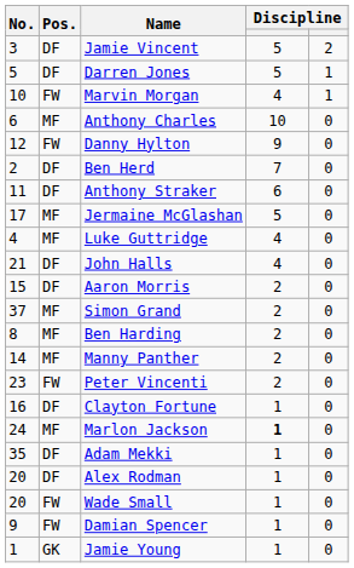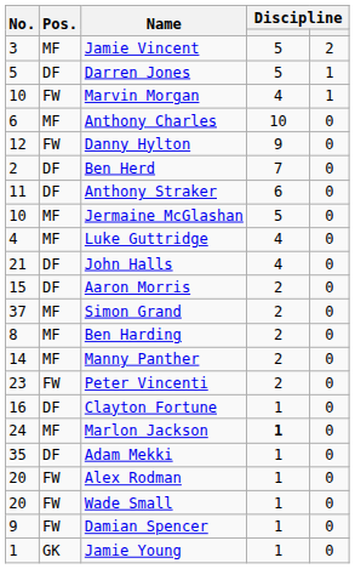Jamie Vincent | Pos.: DF -> MF
Jermaine McGlashan | No.: 17 -> 10
Alex Rodman | Pos.: DF -> FW
